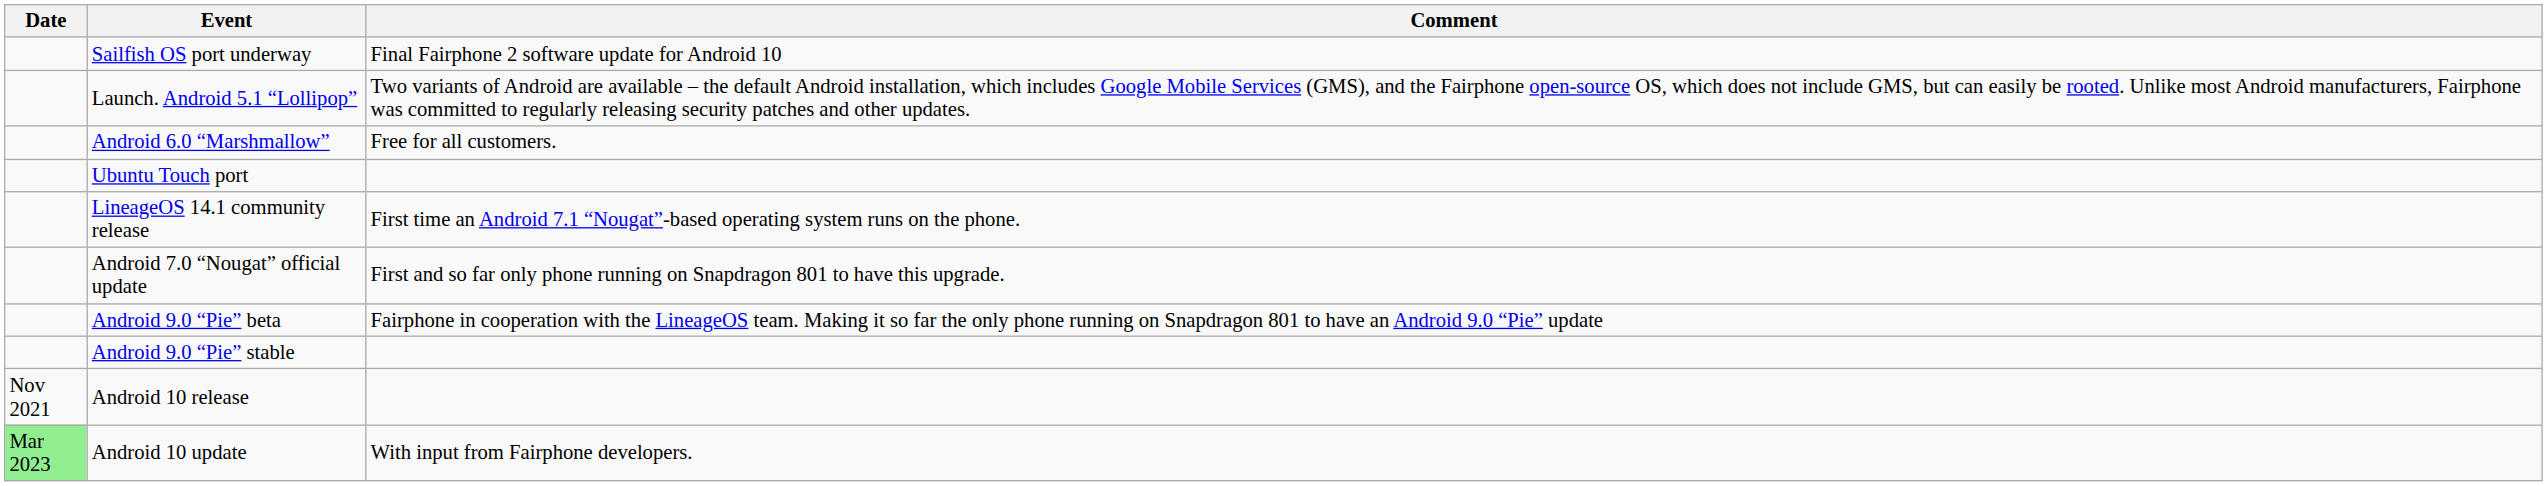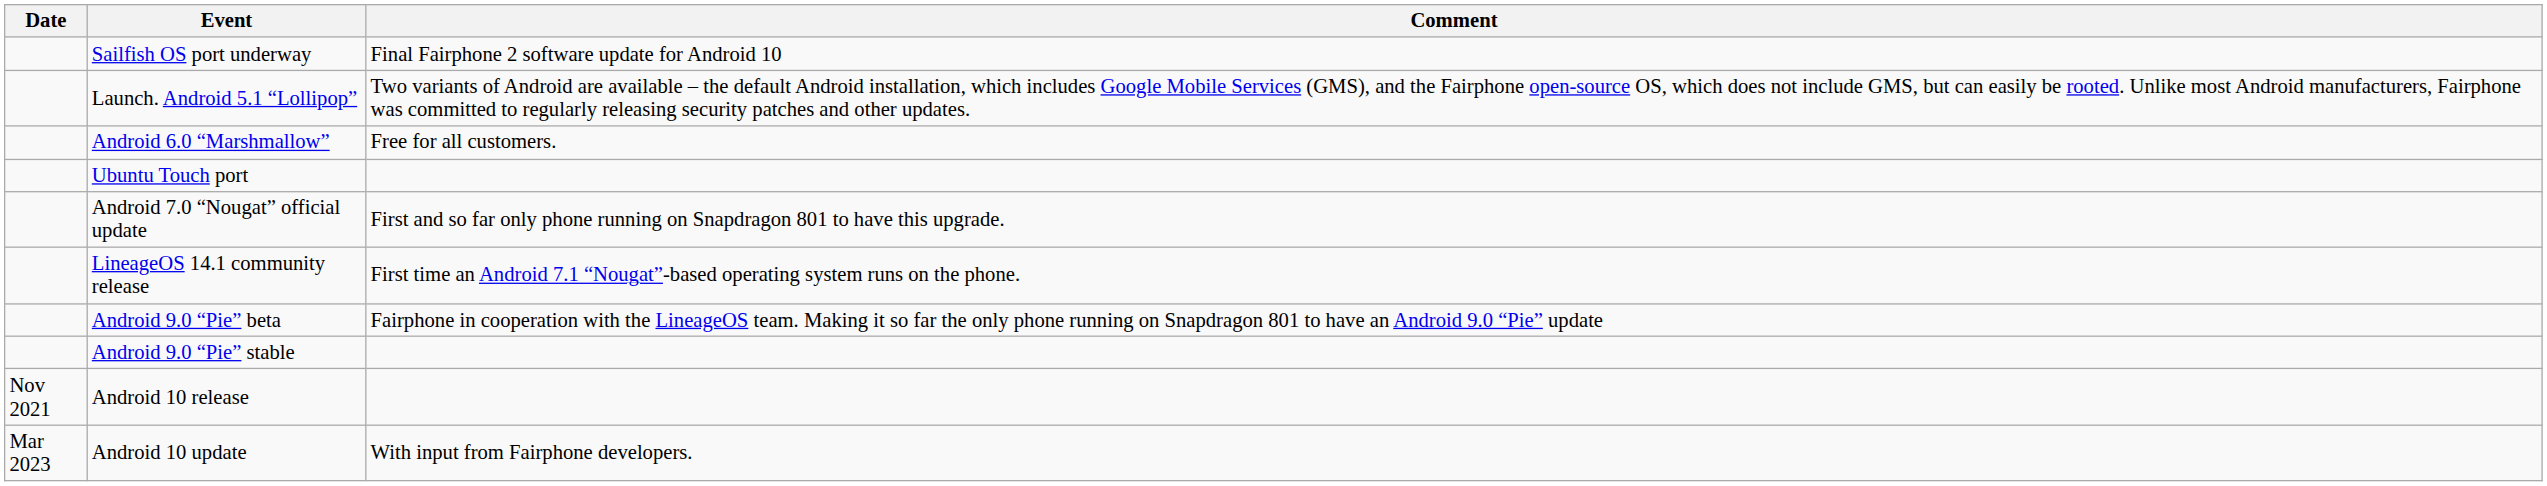rows swapped: LineageOS 14.1 community release <-> Android 7.0 “Nougat” official update
Android 10 update | Date: lightgreen background -> no background
